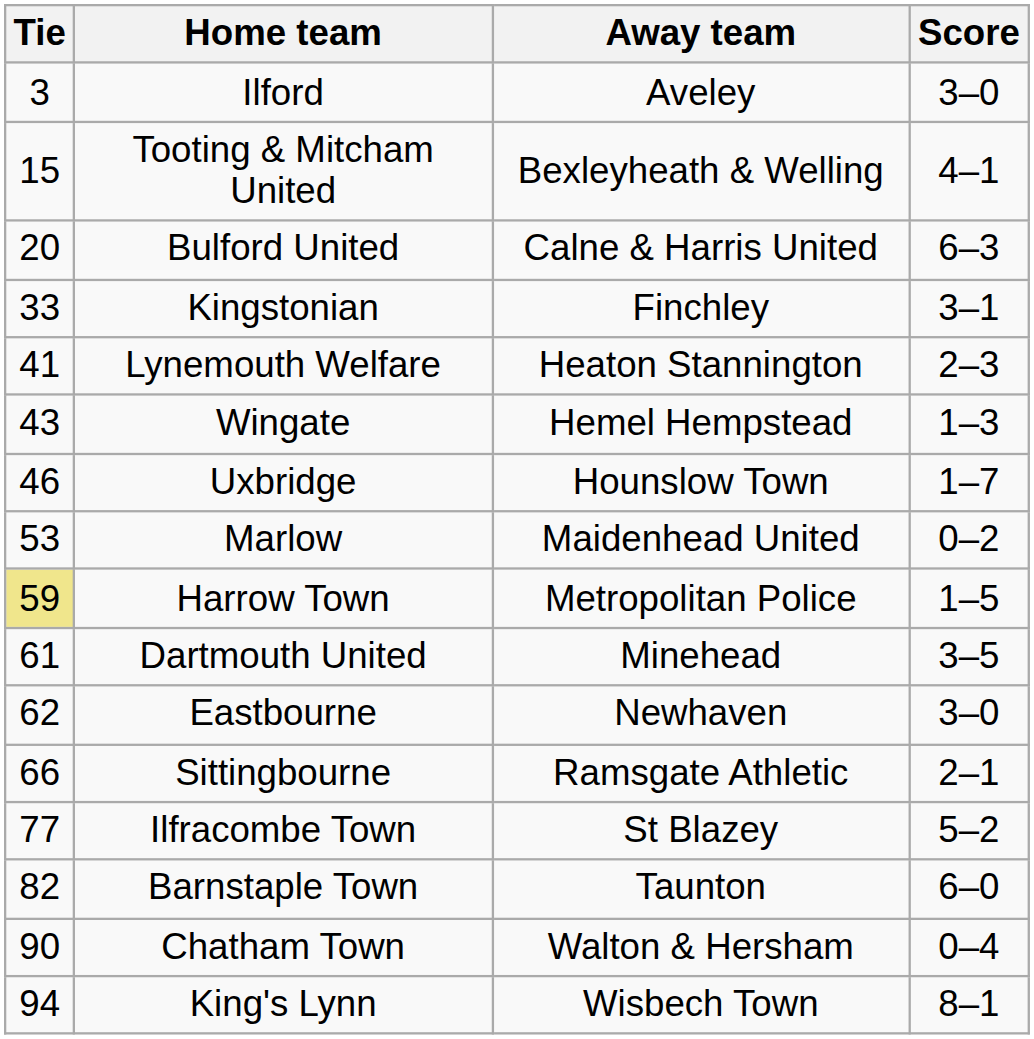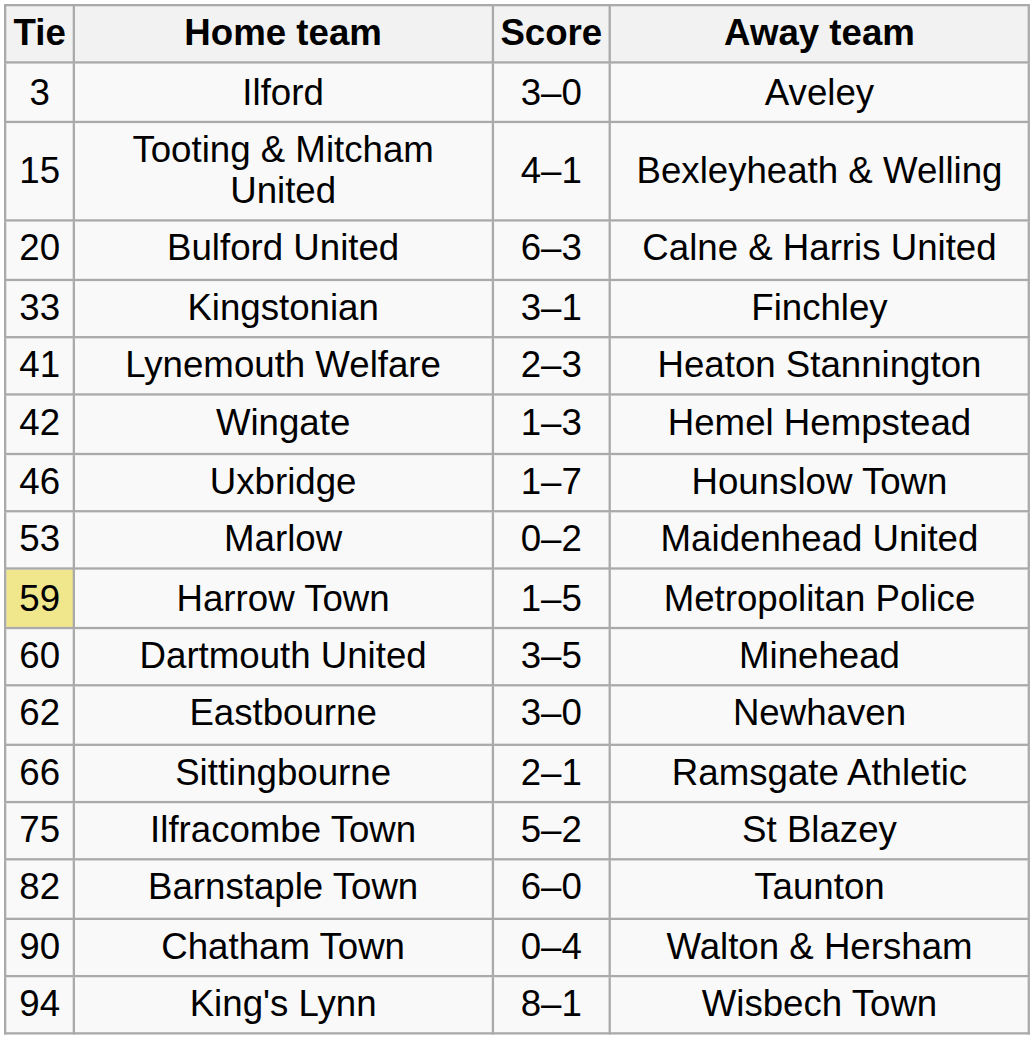columns swapped: Score <-> Away team
Wingate | Tie: 43 -> 42
Dartmouth United | Tie: 61 -> 60
Ilfracombe Town | Tie: 77 -> 75
